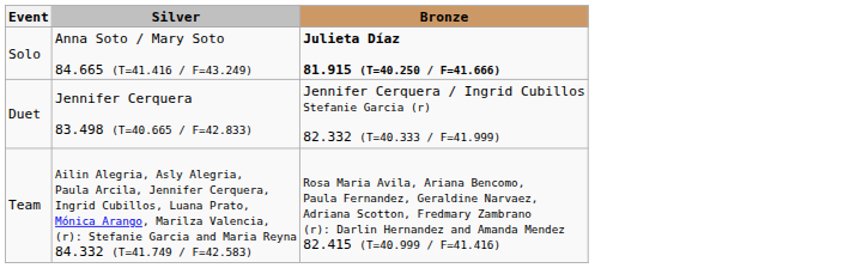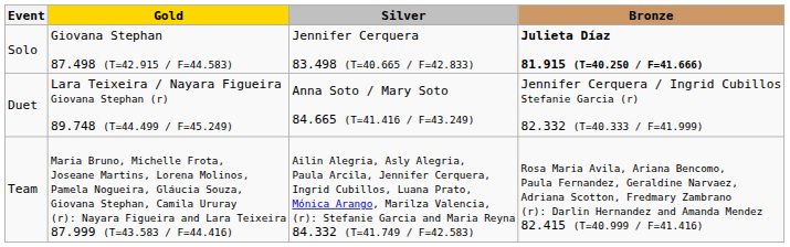+ column: Gold | Giovana Stephan 87.498 (T=42.915 / F=44.583) | Lara Teixeira / Nayara Figueira Giovana Stephan (r) 89.748 (T=44.499 / F=45.249) | Maria Bruno, Michelle Frota, Joseane Martins, Lorena Molinos, Pamela Nogueira, Gláucia Souza, Giovana Stephan, Camila Ururay (r): Nayara Figueira and Lara Teixeira 87.999 (T=43.583 / F=44.416)
Solo | Silver: Anna Soto / Mary Soto 84.665 (T=41.416 / F=43.249) -> Jennifer Cerquera 83.498 (T=40.665 / F=42.833)
Duet | Silver: Jennifer Cerquera 83.498 (T=40.665 / F=42.833) -> Anna Soto / Mary Soto 84.665 (T=41.416 / F=43.249)
